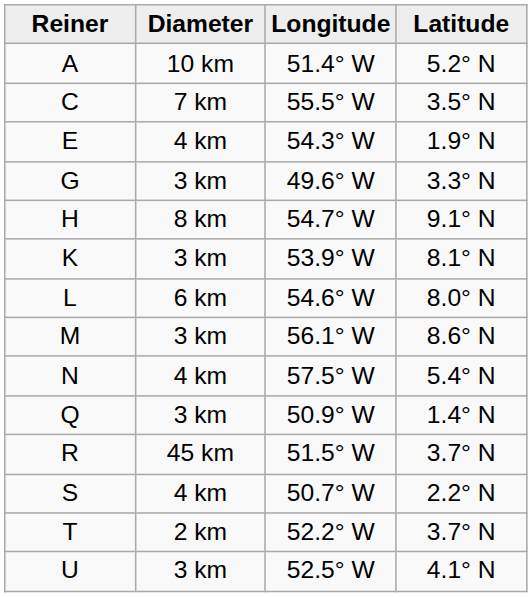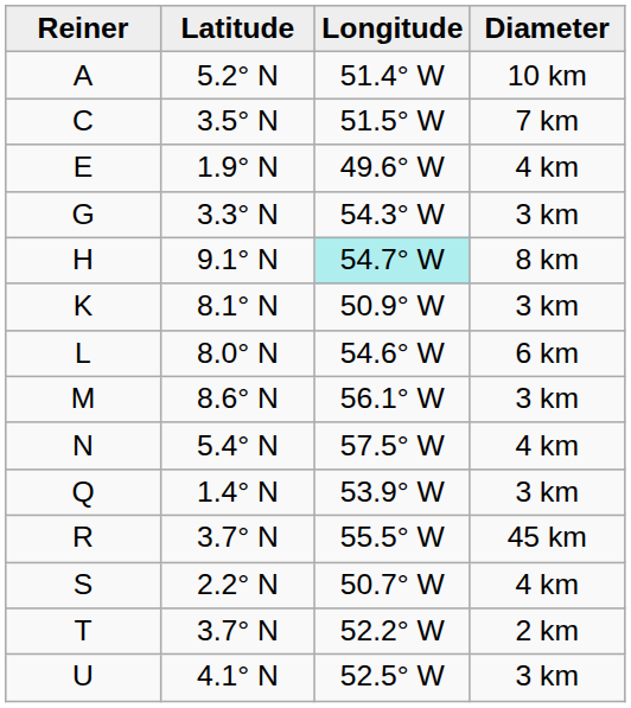columns swapped: Latitude <-> Diameter
C | Longitude: 55.5° W -> 51.5° W
E | Longitude: 54.3° W -> 49.6° W
G | Longitude: 49.6° W -> 54.3° W
H | Longitude: no background -> paleturquoise background
K | Longitude: 53.9° W -> 50.9° W
Q | Longitude: 50.9° W -> 53.9° W
R | Longitude: 51.5° W -> 55.5° W
